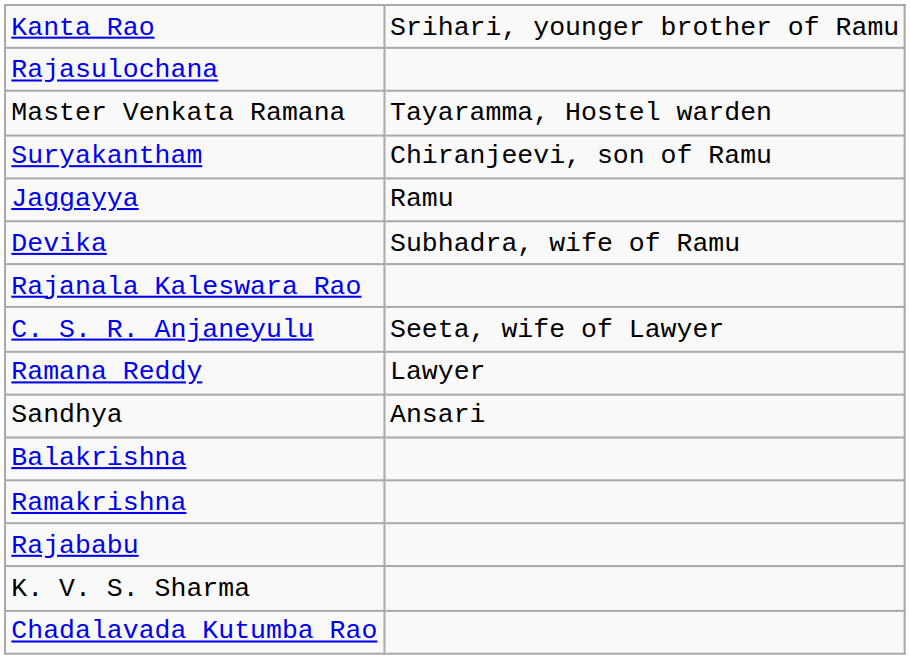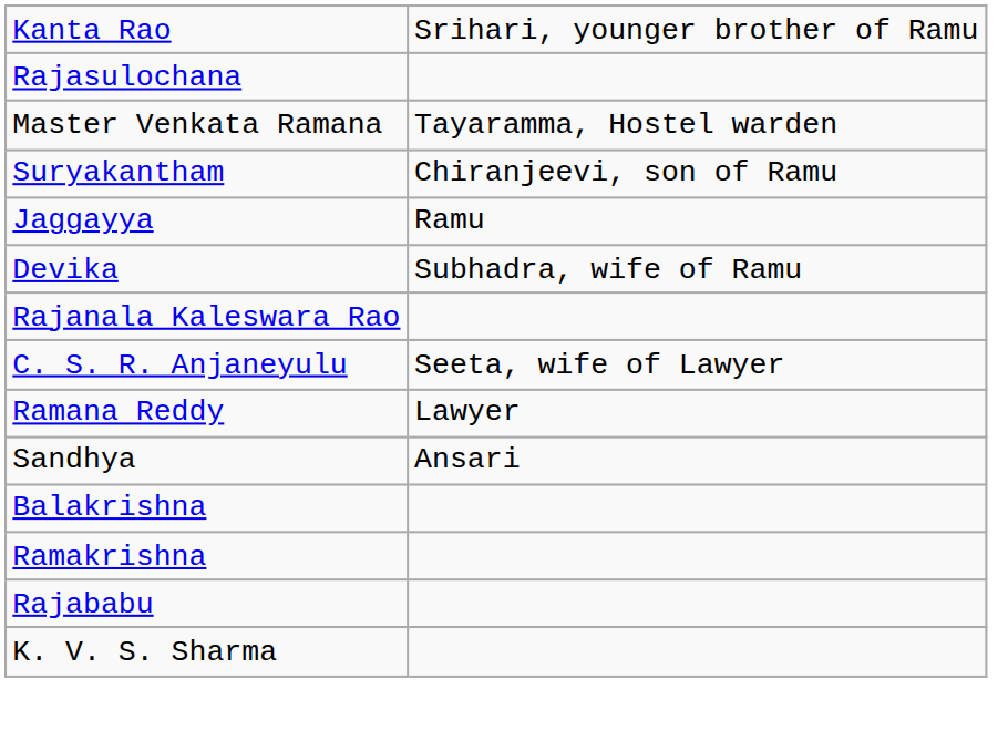- row: Chadalavada Kutumba Rao
